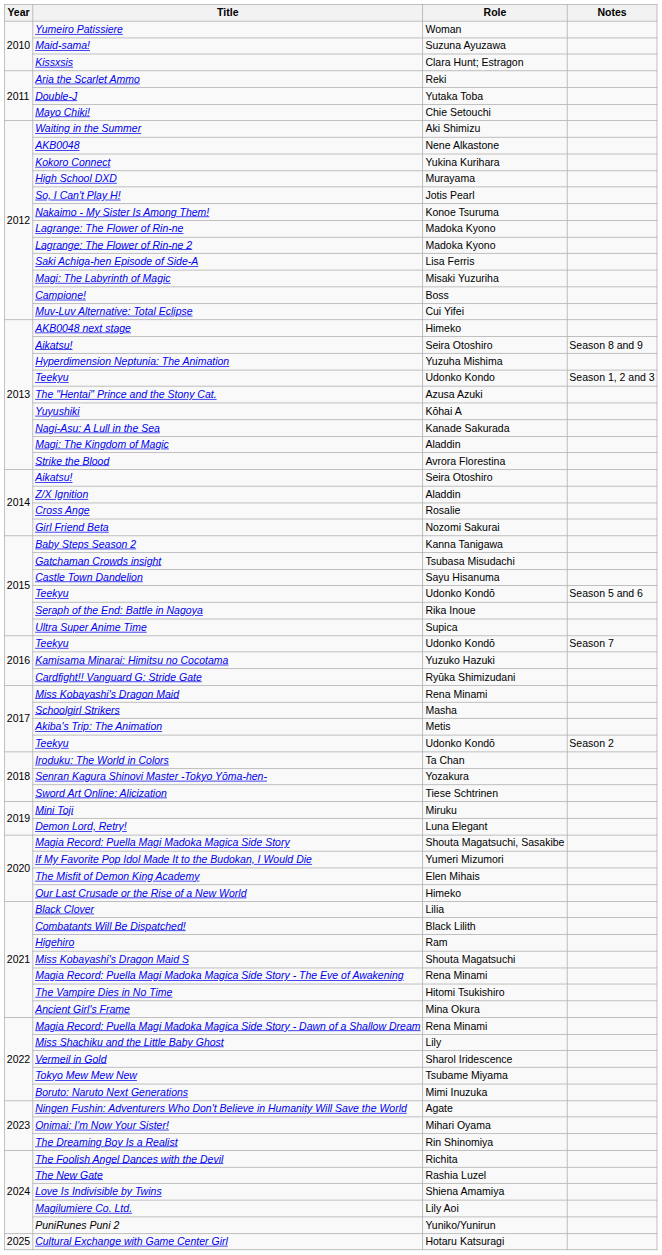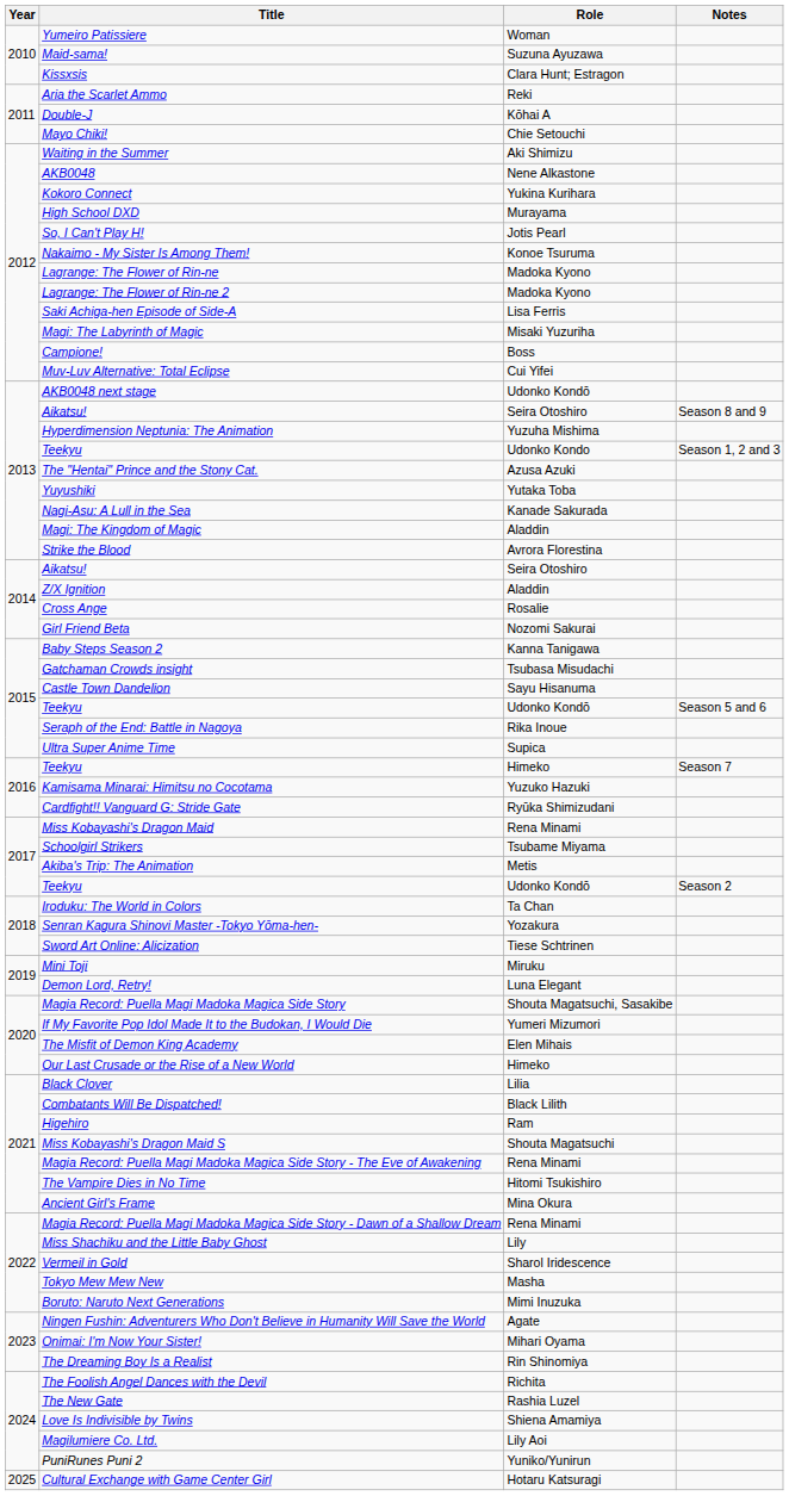Double-J | Role: Yutaka Toba -> Kōhai A
AKB0048 next stage | Role: Himeko -> Udonko Kondō
Yuyushiki | Role: Kōhai A -> Yutaka Toba
2016 / Teekyu | Role: Udonko Kondō -> Himeko
Schoolgirl Strikers | Role: Masha -> Tsubame Miyama
Tokyo Mew Mew New | Role: Tsubame Miyama -> Masha
